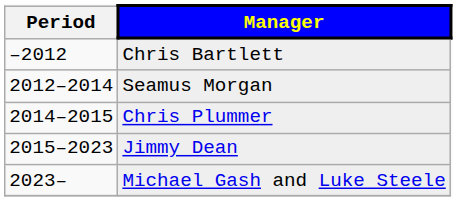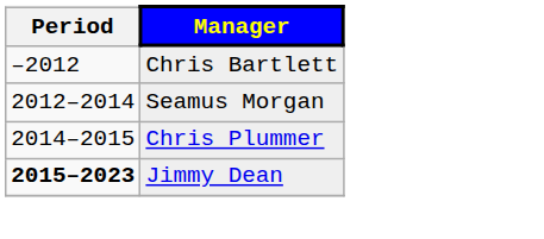Jimmy Dean | Period: normal -> bold
- row: 2023– | Michael Gash and Luke Steele
